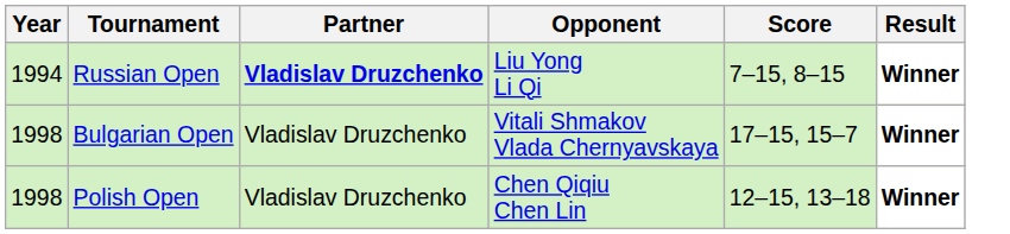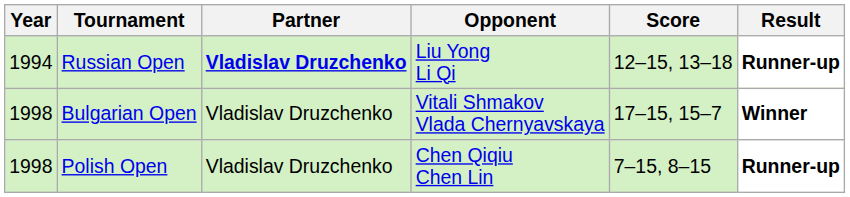Russian Open | Score: 7–15, 8–15 -> 12–15, 13–18
Russian Open | Result: Winner -> Runner-up
Polish Open | Score: 12–15, 13–18 -> 7–15, 8–15
Polish Open | Result: Winner -> Runner-up
